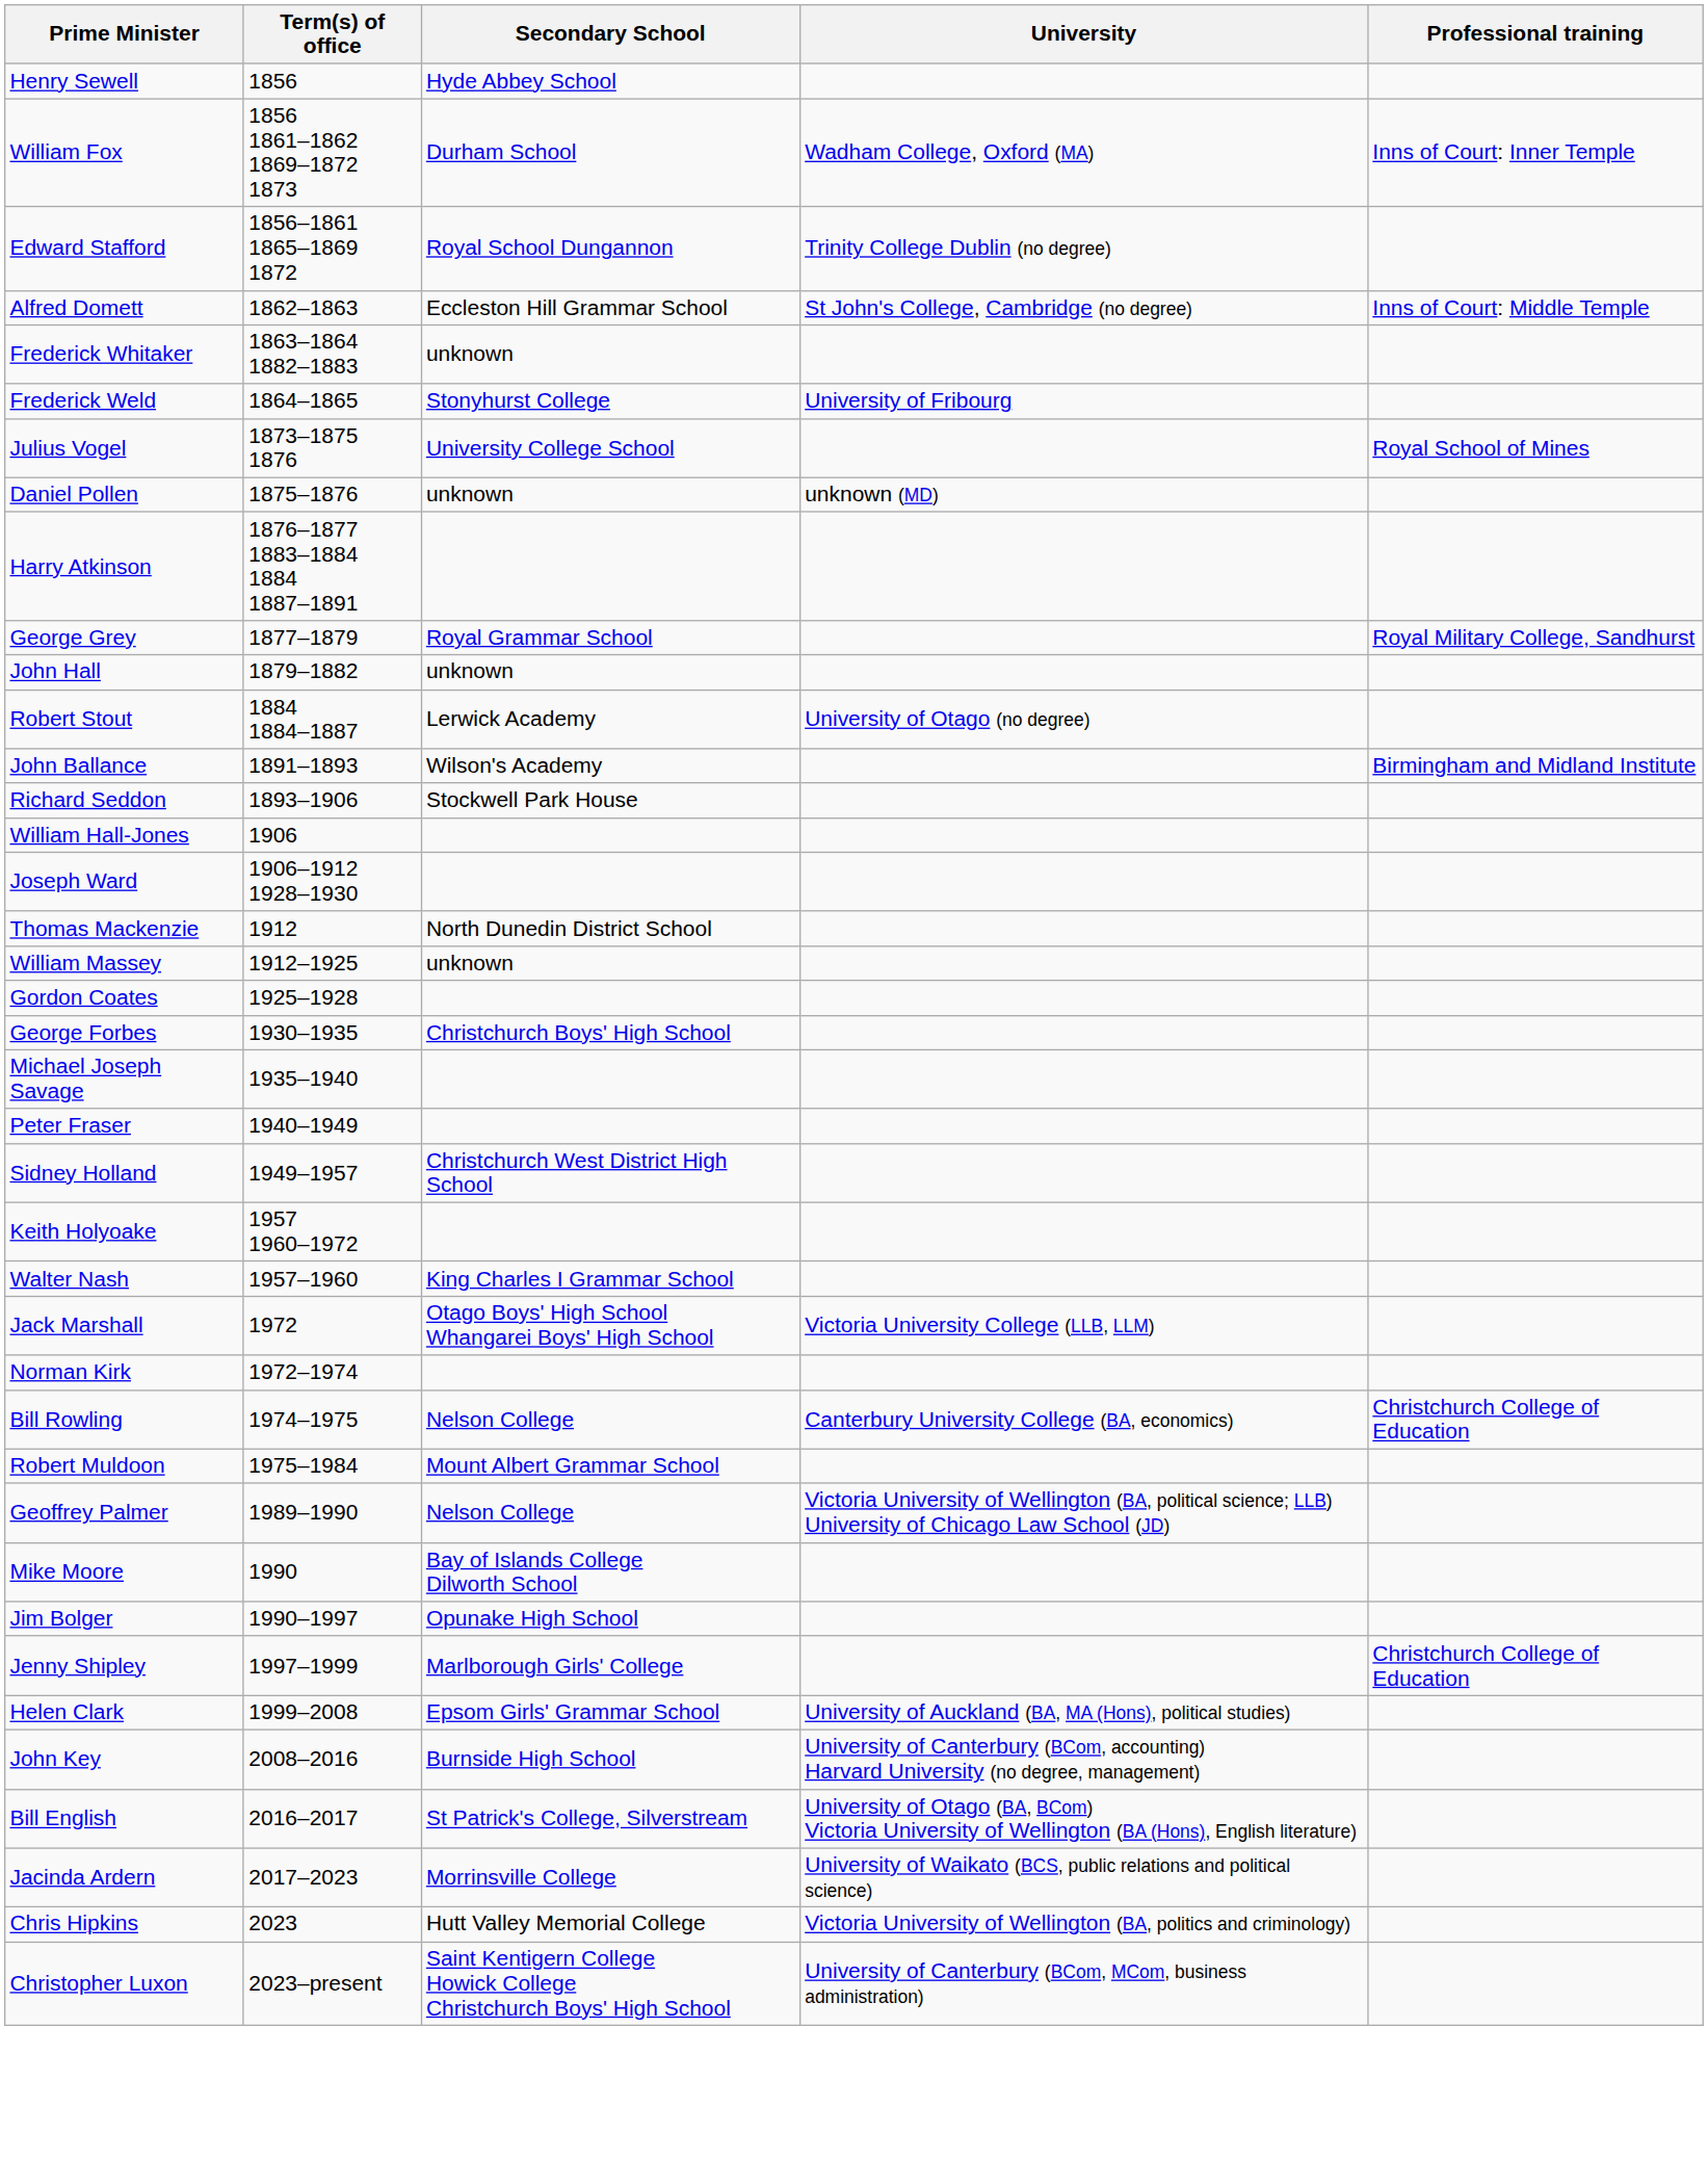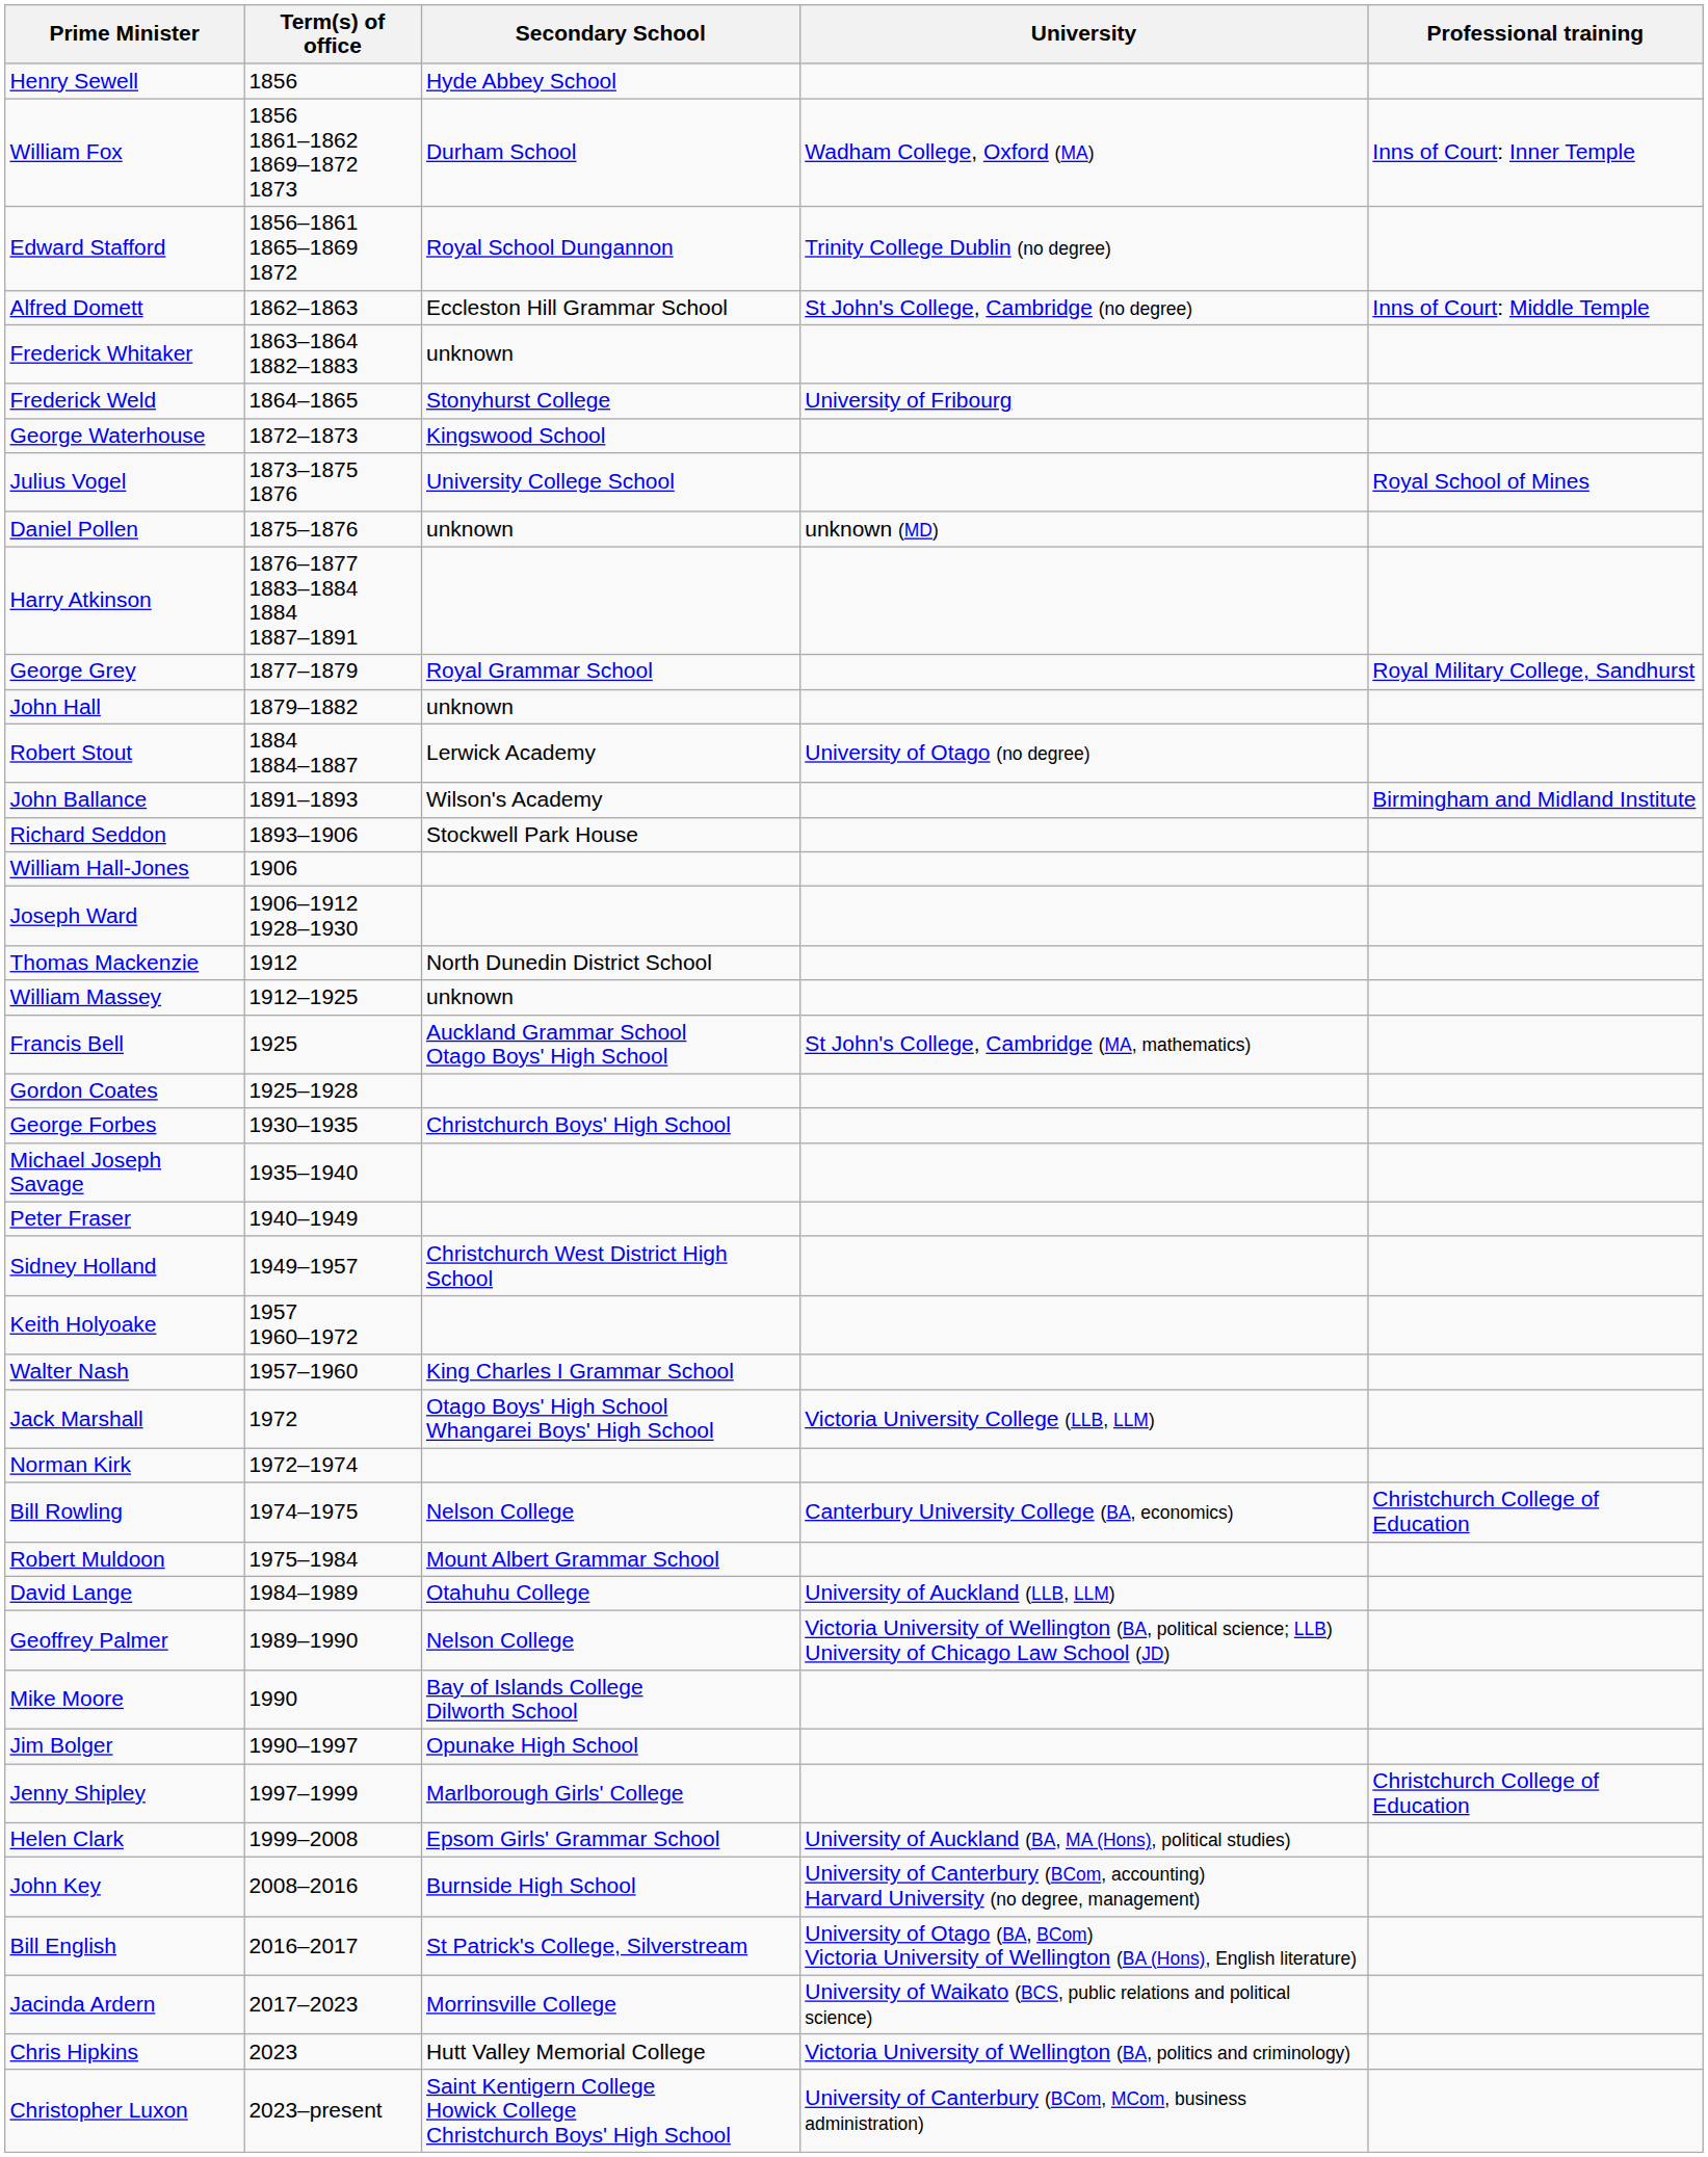+ row: George Waterhouse | 1872–1873 | Kingswood School
+ row: Francis Bell | 1925 | Auckland Grammar School Otago Boys' High School | St John's College, Cambridge (MA, mathematics)
+ row: David Lange | 1984–1989 | Otahuhu College | University of Auckland (LLB, LLM)
